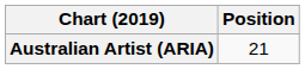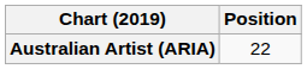Australian Artist (ARIA) | Position: 21 -> 22
